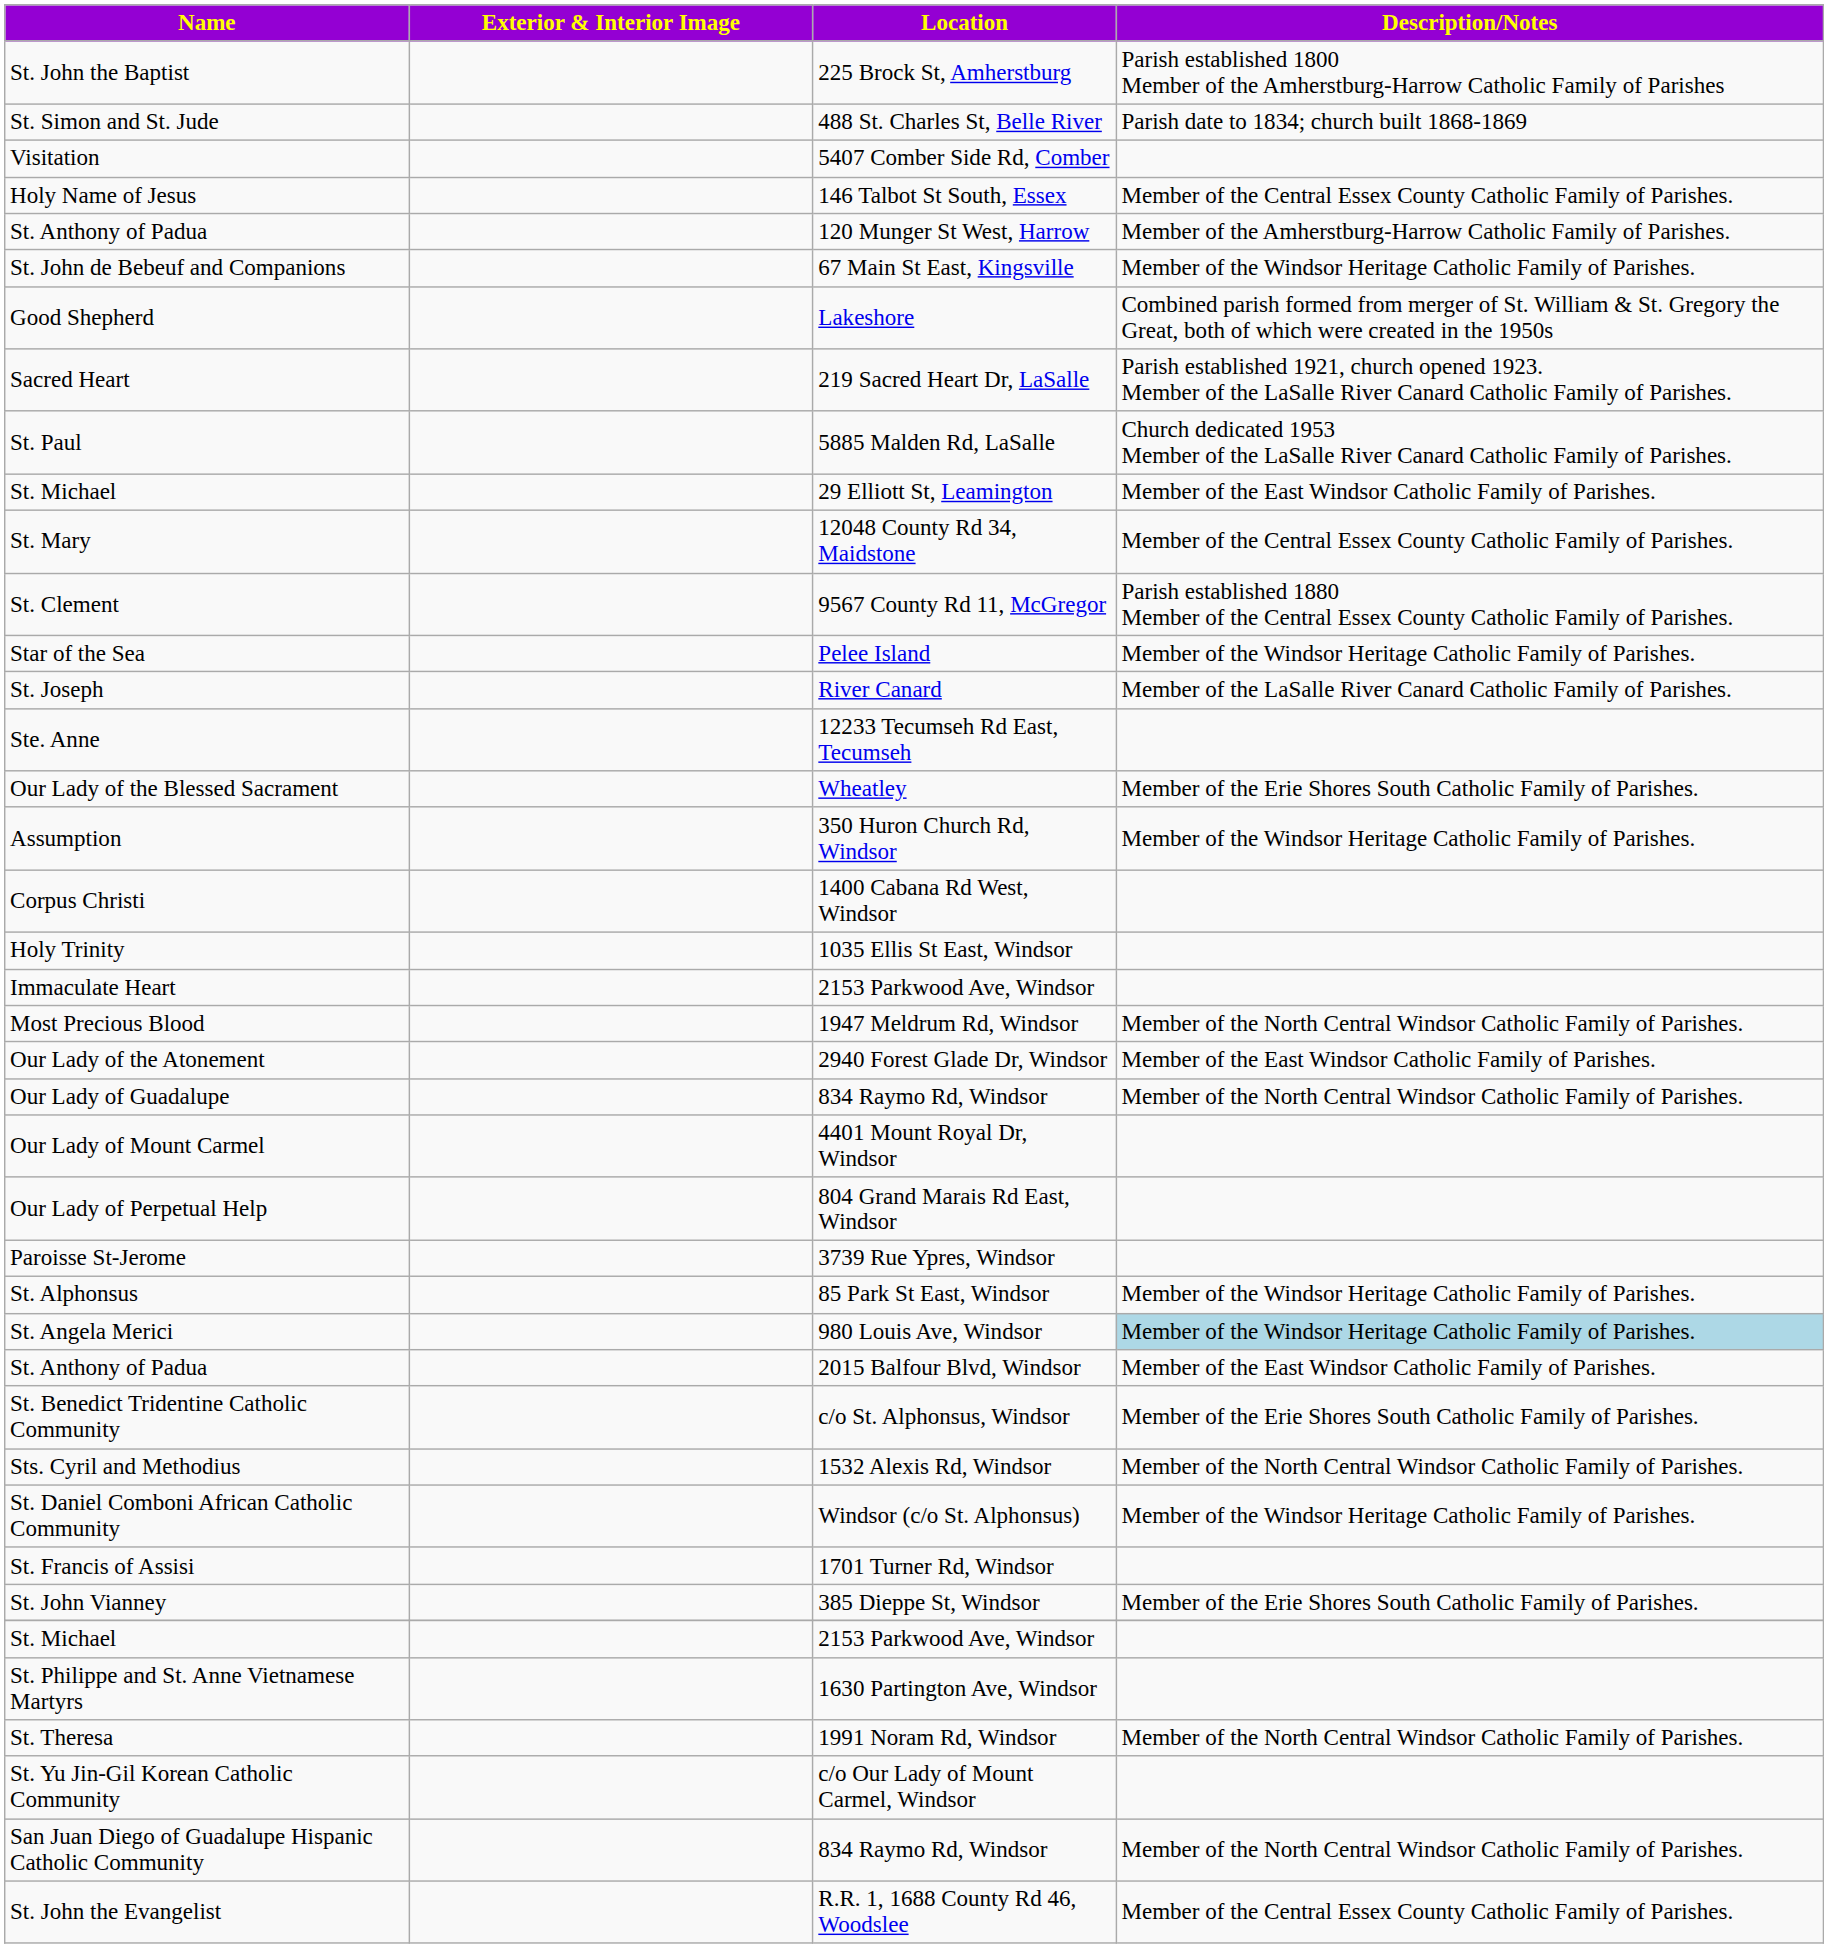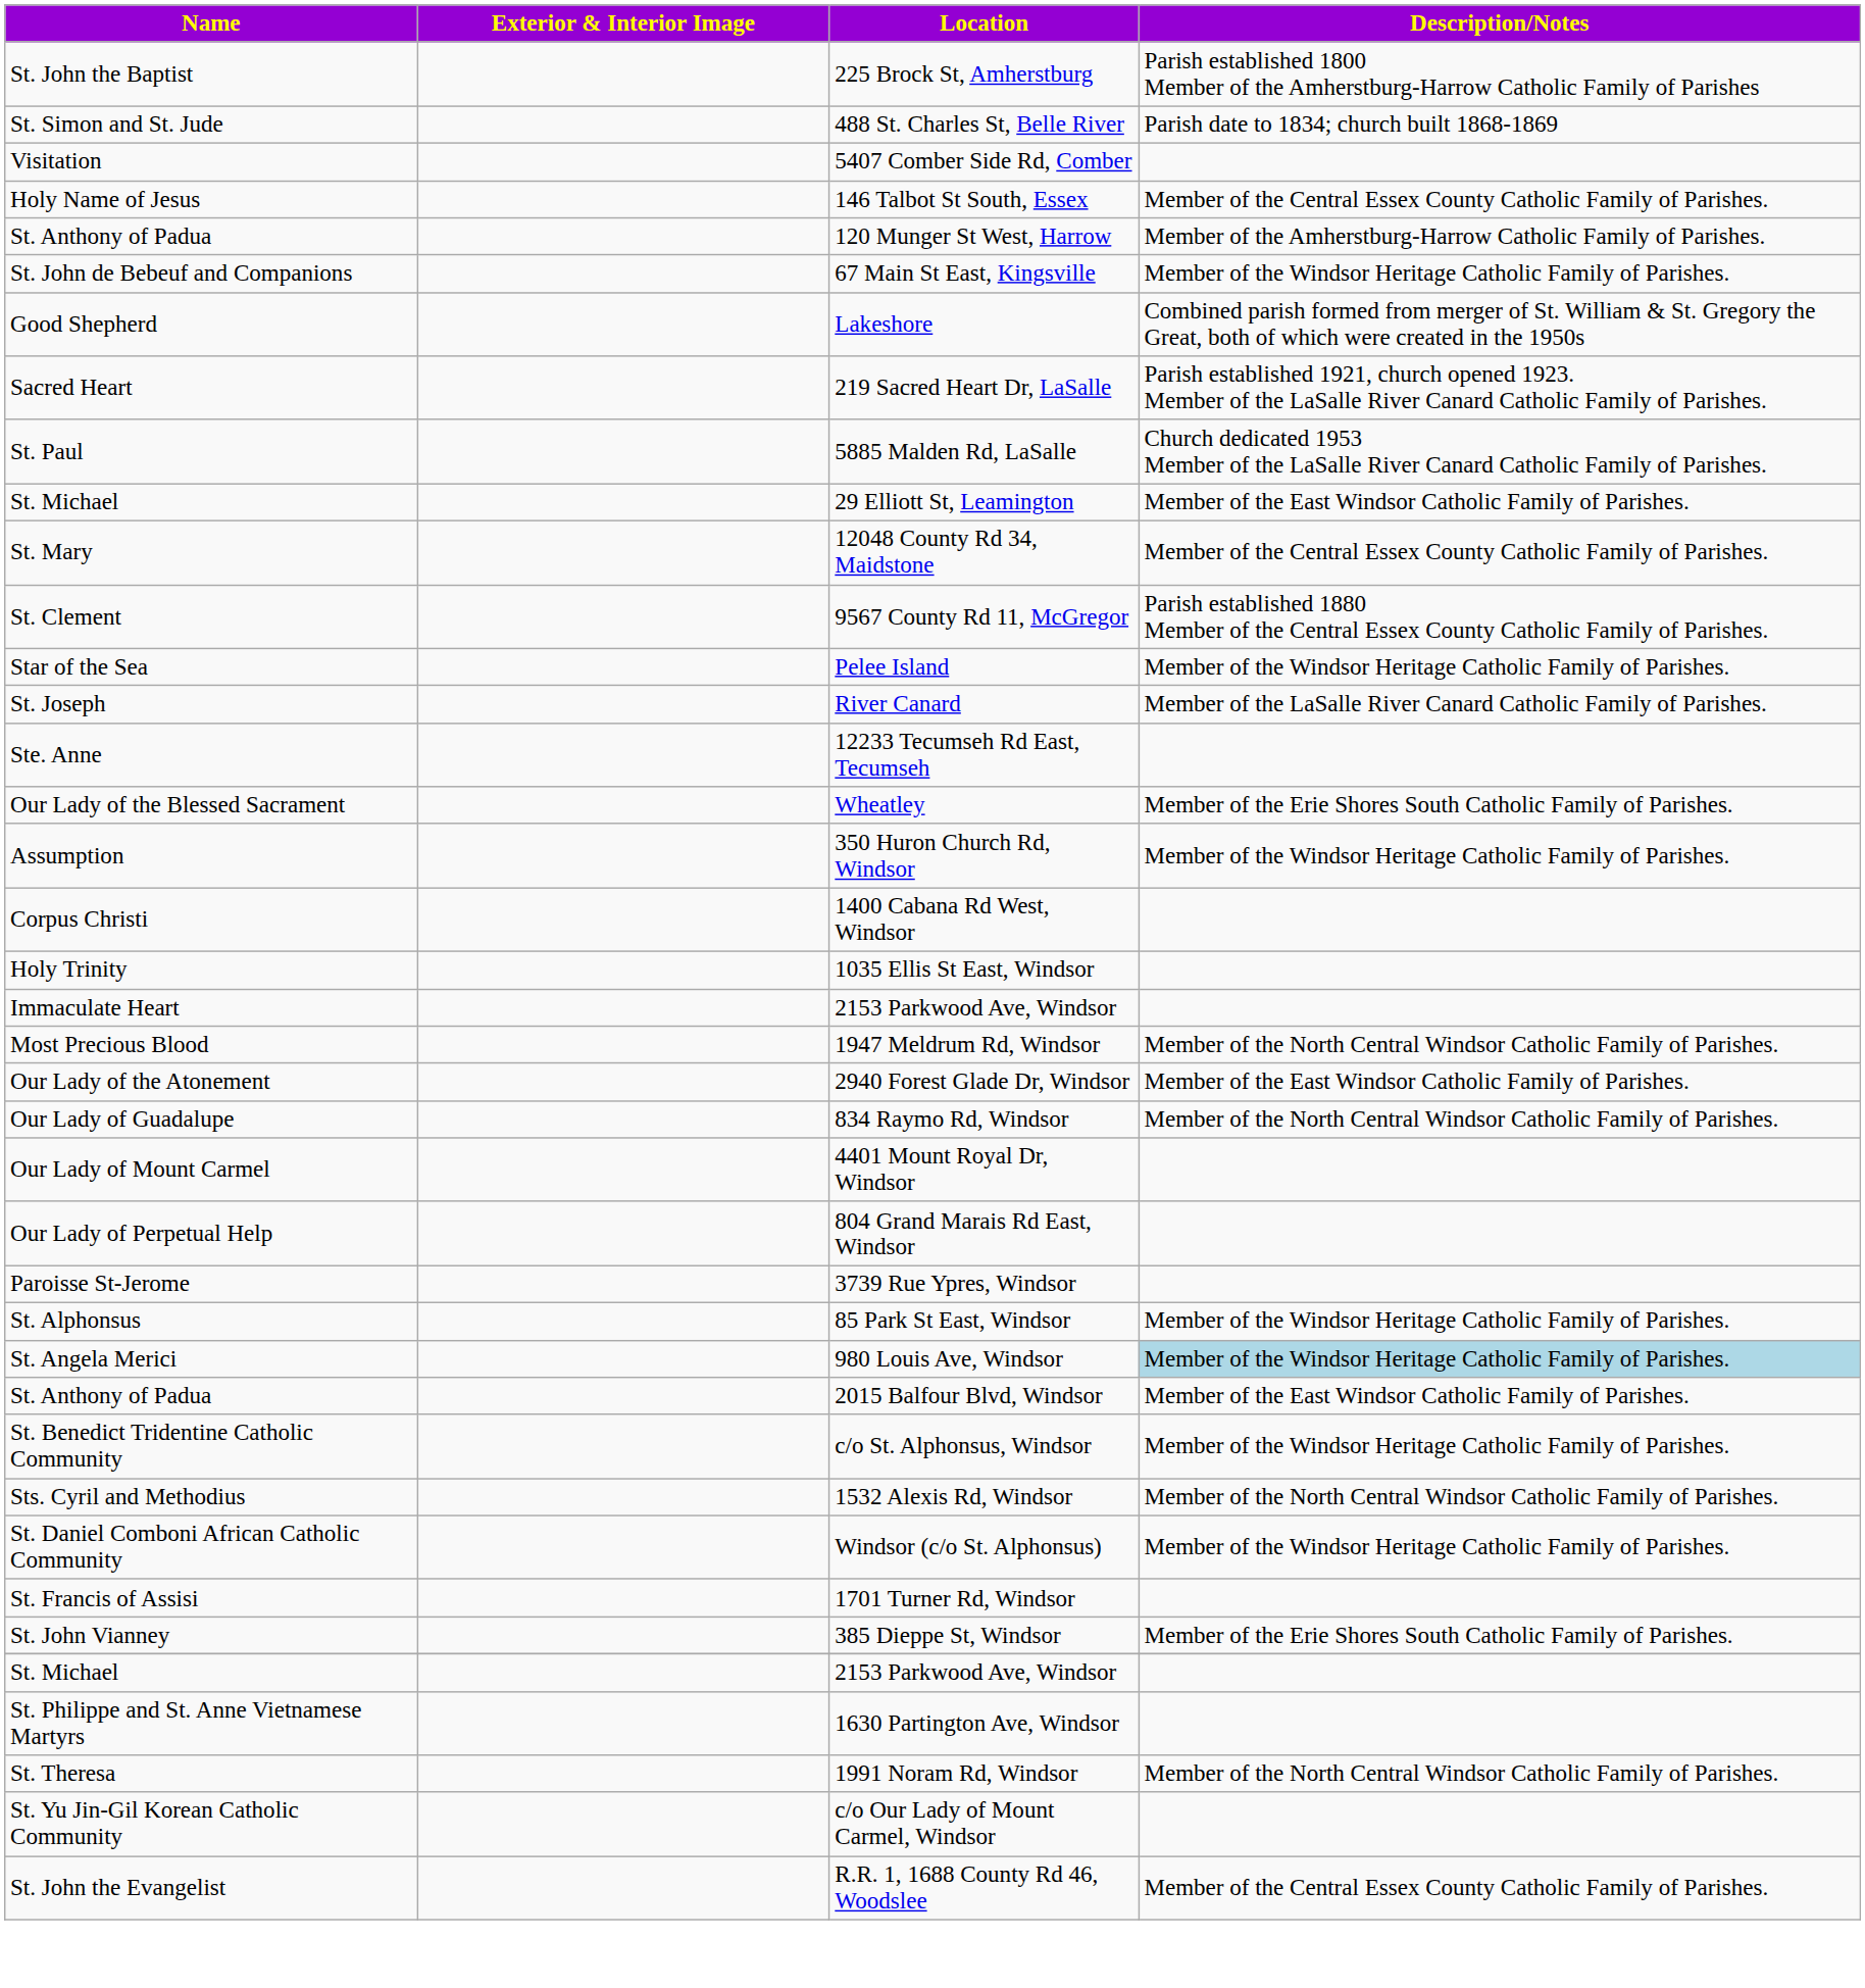St. Benedict Tridentine Catholic Community | Description/Notes: Member of the Erie Shores South Catholic Family of Parishes. -> Member of the Windsor Heritage Catholic Family of Parishes.
- row: San Juan Diego of Guadalupe Hispanic Catholic Community | 834 Raymo Rd, Windsor | Member of the North Central Windsor Catholic Family of Parishes.
